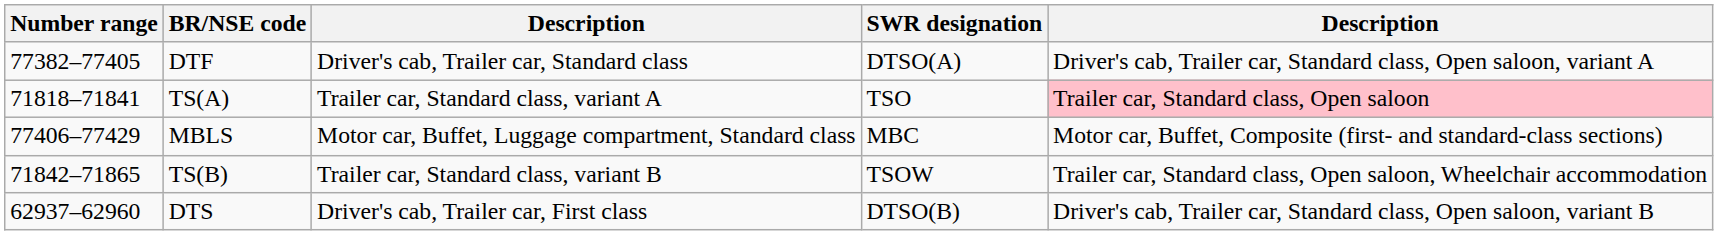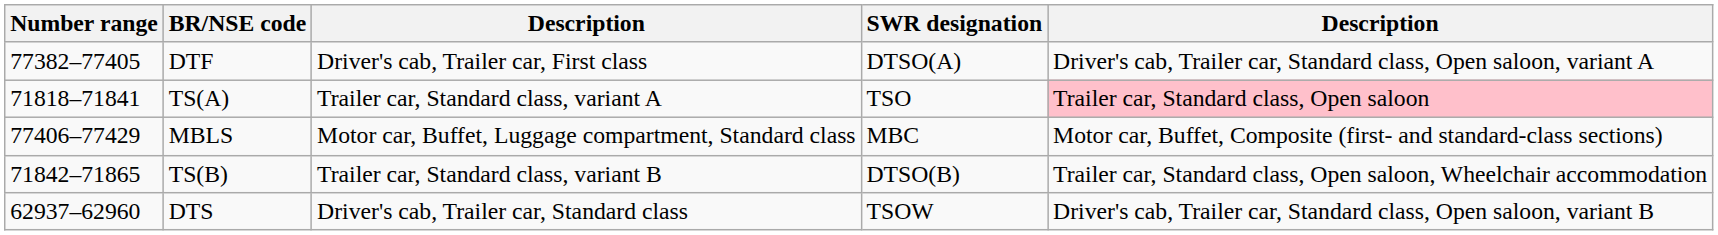DTF | column 3: Driver's cab, Trailer car, Standard class -> Driver's cab, Trailer car, First class
TS(B) | SWR designation: TSOW -> DTSO(B)
DTS | column 3: Driver's cab, Trailer car, First class -> Driver's cab, Trailer car, Standard class
DTS | SWR designation: DTSO(B) -> TSOW
